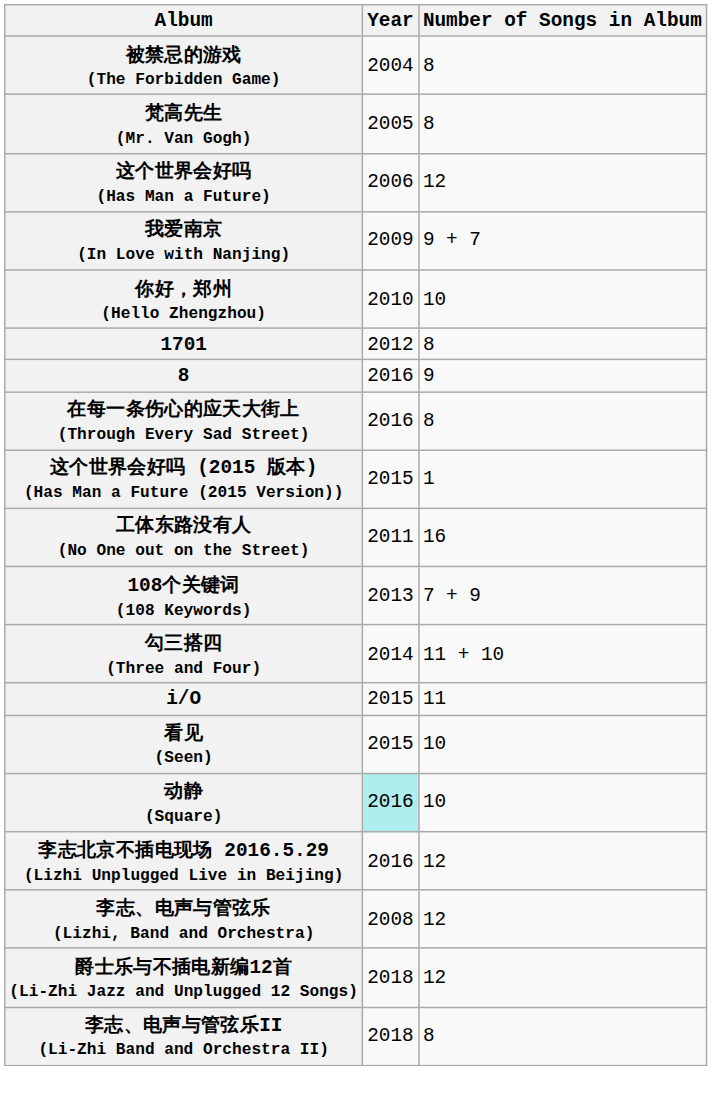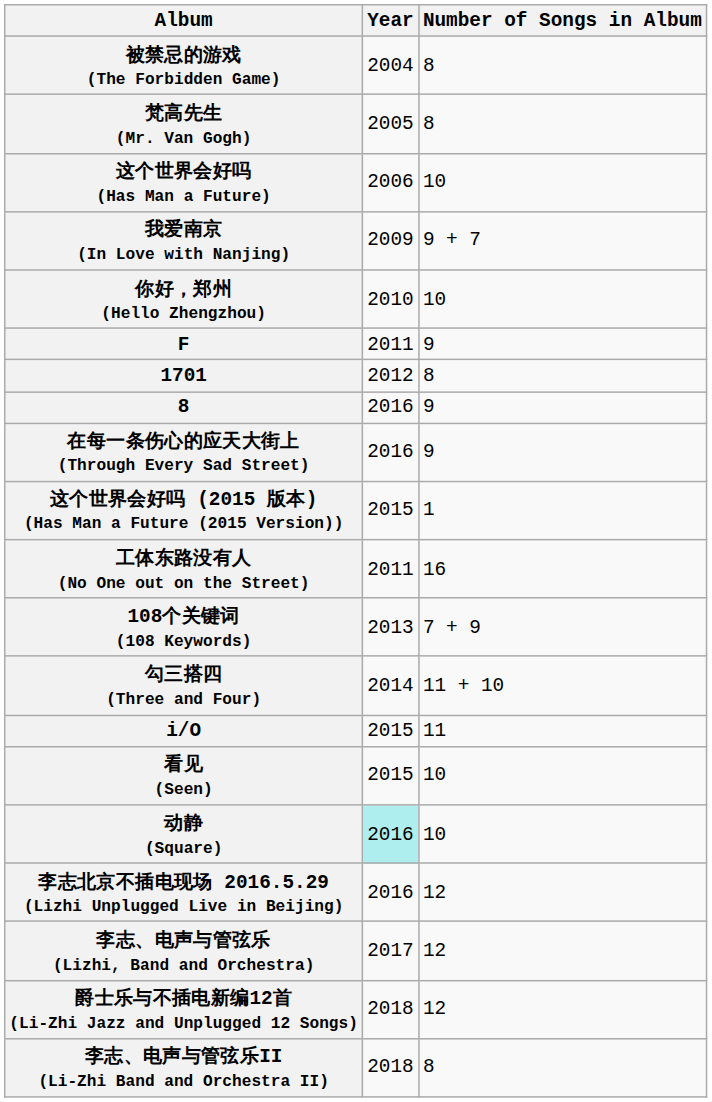这个世界会好吗 (Has Man a Future) | Number of Songs in Album: 12 -> 10
+ row: F | 2011 | 9
在每一条伤心的应天大街上 (Through Every Sad Street) | Number of Songs in Album: 8 -> 9
李志、电声与管弦乐 (Lizhi, Band and Orchestra) | Year: 2008 -> 2017
